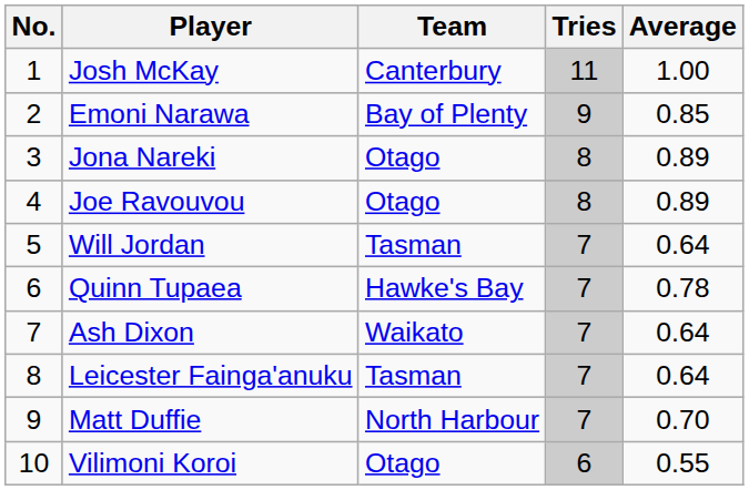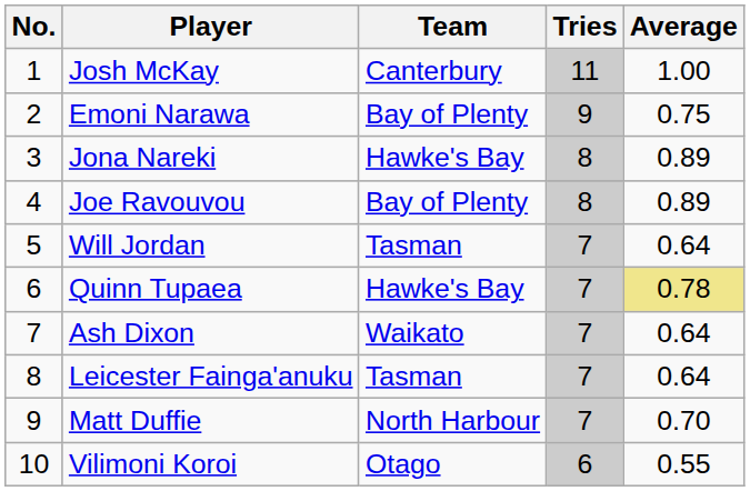Emoni Narawa | Average: 0.85 -> 0.75
Jona Nareki | Team: Otago -> Hawke's Bay
Joe Ravouvou | Team: Otago -> Bay of Plenty
Quinn Tupaea | Average: no background -> khaki background
